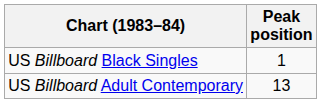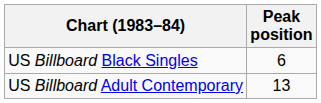US Billboard Black Singles | Peak position: 1 -> 6
